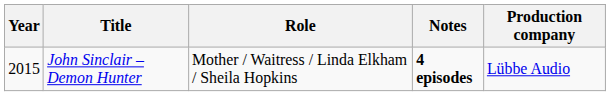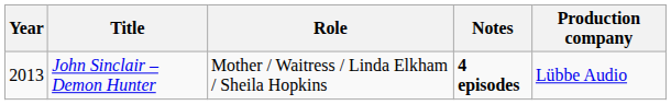John Sinclair – Demon Hunter | Year: 2015 -> 2013
